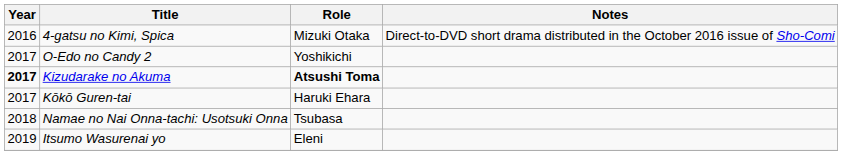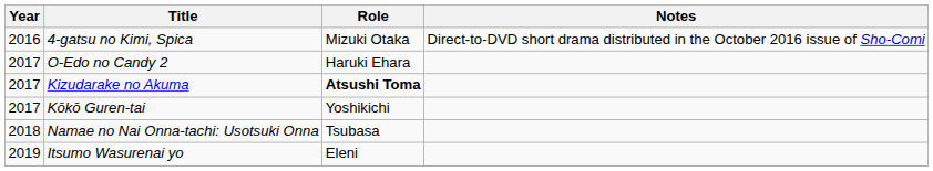O-Edo no Candy 2 | Role: Yoshikichi -> Haruki Ehara
Kizudarake no Akuma | Year: bold -> normal
Kōkō Guren-tai | Role: Haruki Ehara -> Yoshikichi
